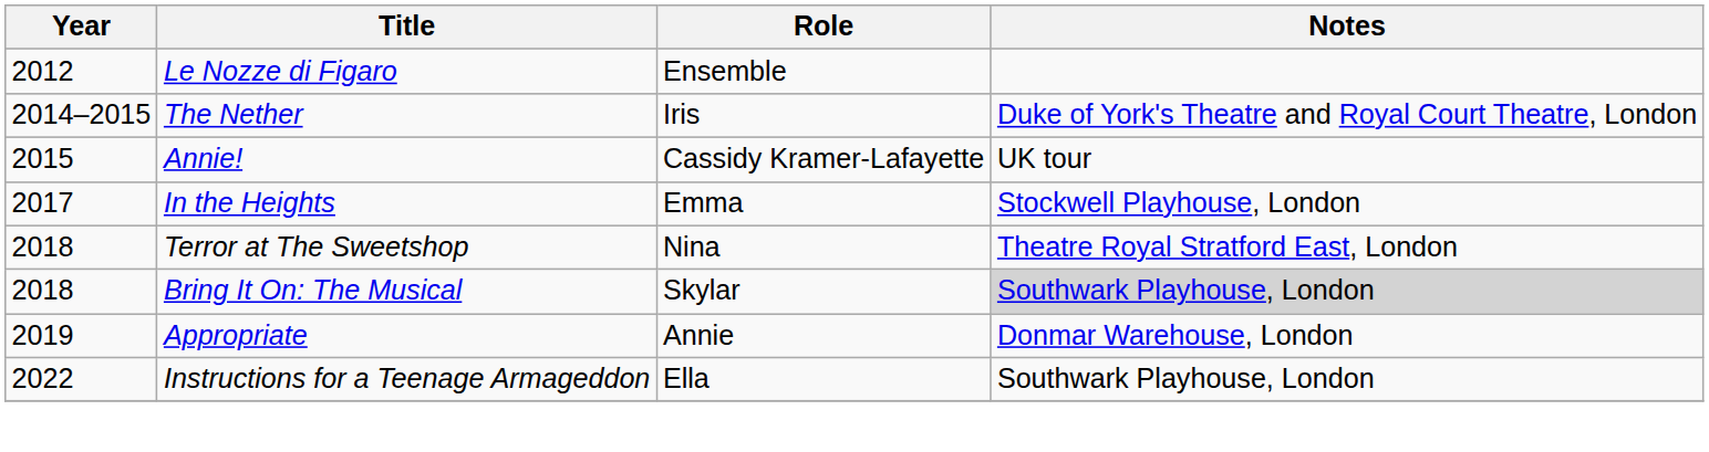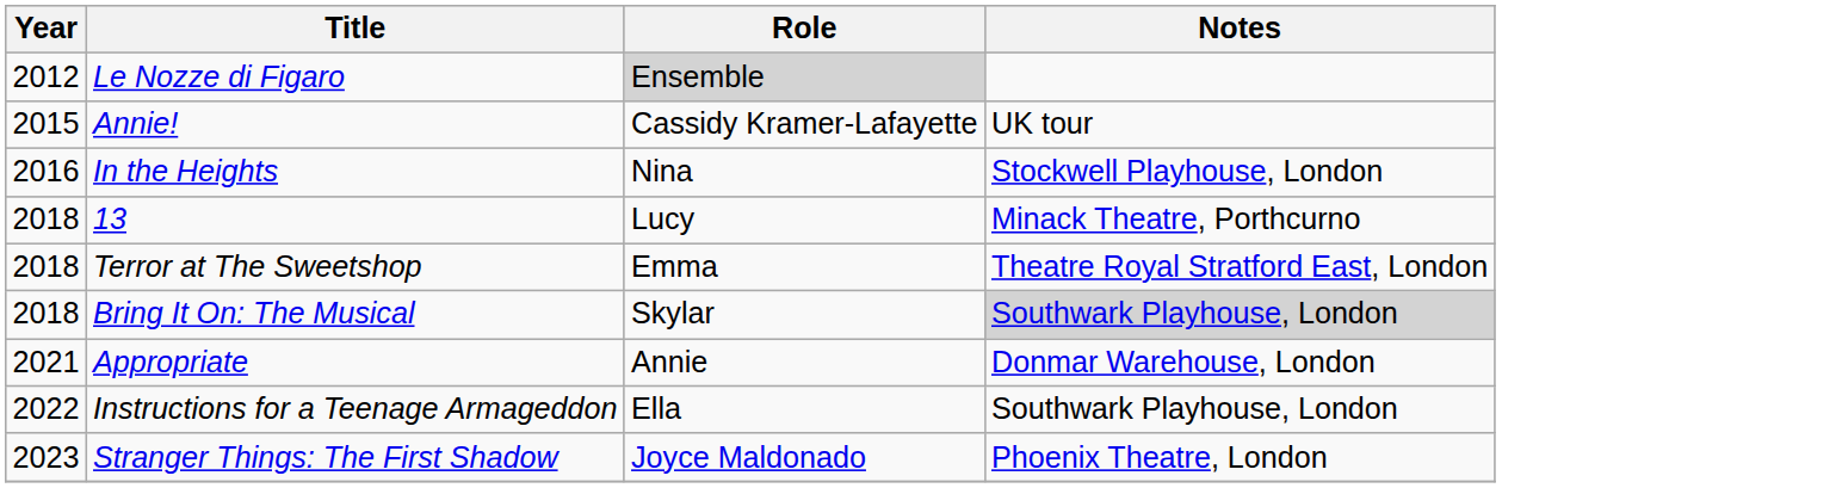Le Nozze di Figaro | Role: no background -> lightgrey background
- row: 2014–2015 | The Nether | Iris | Duke of York's Theatre and Royal Court Theatre, London
In the Heights | Year: 2017 -> 2016
In the Heights | Role: Emma -> Nina
+ row: 2018 | 13 | Lucy | Minack Theatre, Porthcurno
Terror at The Sweetshop | Role: Nina -> Emma
Appropriate | Year: 2019 -> 2021
+ row: 2023 | Stranger Things: The First Shadow | Joyce Maldonado | Phoenix Theatre, London
